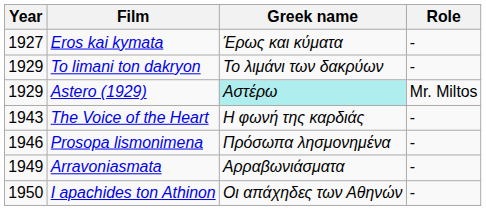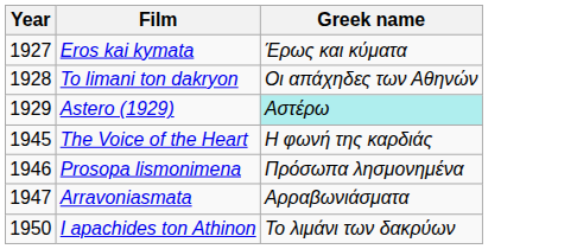- column: Role | - | - | Mr. Miltos | - | - | - | -
To limani ton dakryon | Year: 1929 -> 1928
To limani ton dakryon | Greek name: Το λιμάνι των δακρύων -> Οι απάχηδες των Αθηνών
The Voice of the Heart | Year: 1943 -> 1945
Arravoniasmata | Year: 1949 -> 1947
I apachides ton Athinon | Greek name: Οι απάχηδες των Αθηνών -> Το λιμάνι των δακρύων
